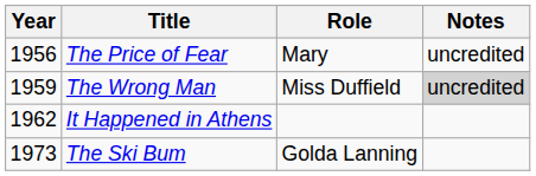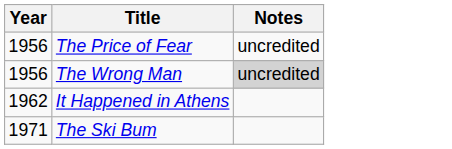- column: Role | Mary | Miss Duffield | Golda Lanning
The Wrong Man | Year: 1959 -> 1956
The Ski Bum | Year: 1973 -> 1971
